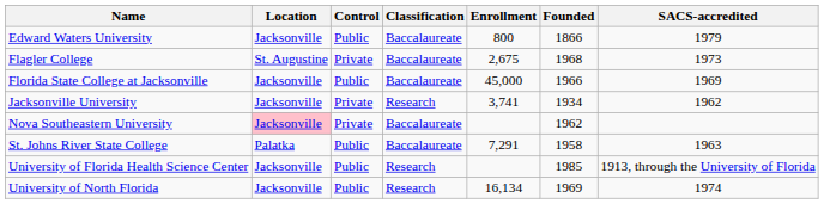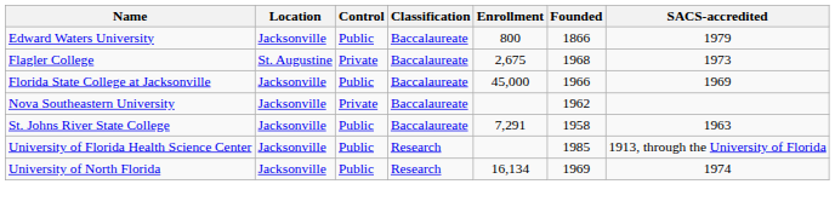- row: Jacksonville University | Jacksonville | Private | Research | 3,741 | 1934 | 1962
Nova Southeastern University | Location: pink background -> no background
St. Johns River State College | Location: Palatka -> Jacksonville
